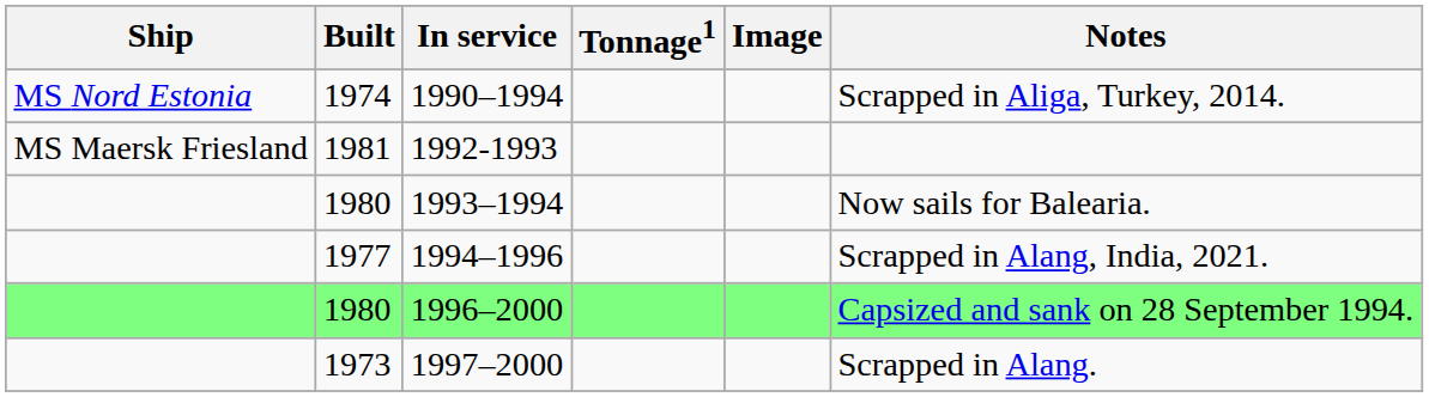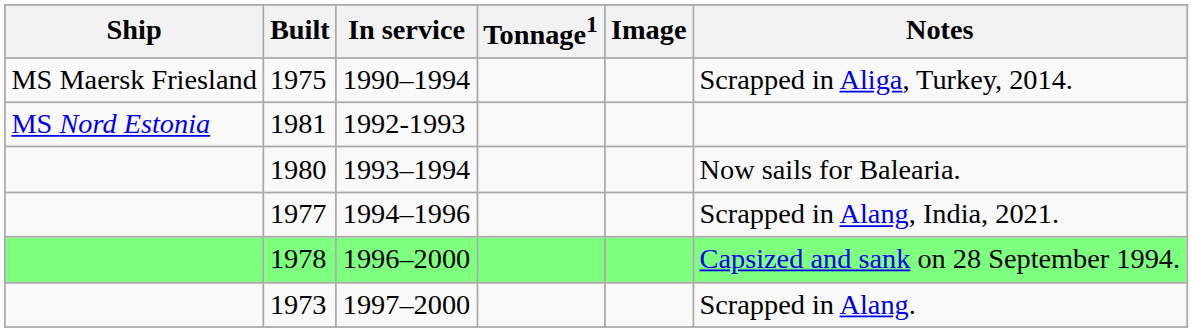1990–1994 | Ship: MS Nord Estonia -> MS Maersk Friesland
1990–1994 | Built: 1974 -> 1975
1992-1993 | Ship: MS Maersk Friesland -> MS Nord Estonia
1996–2000 | Built: 1980 -> 1978
